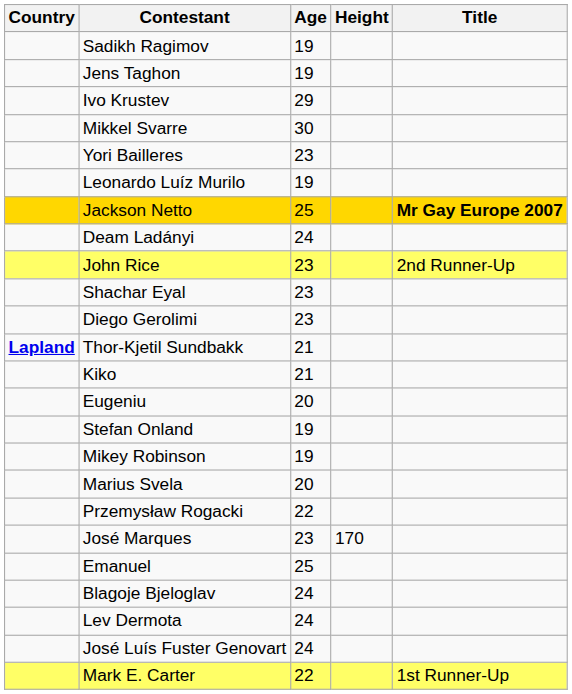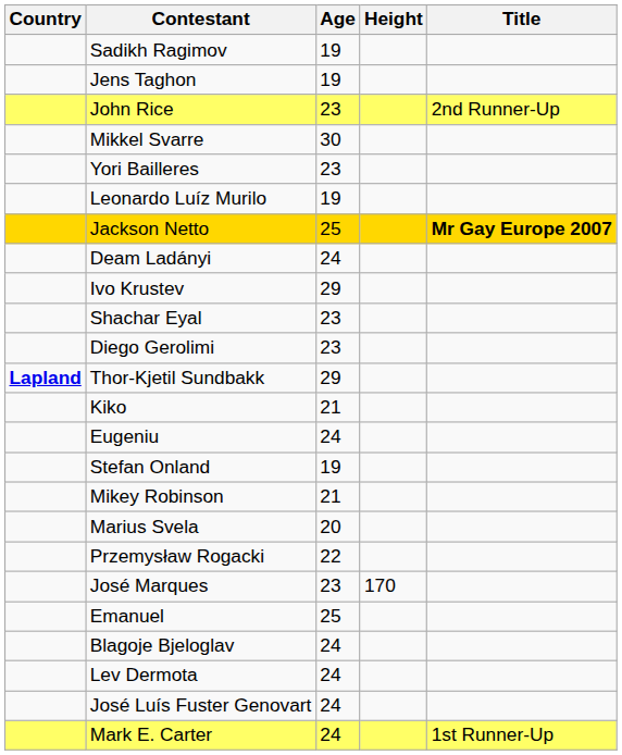rows swapped: Ivo Krustev <-> John Rice
Thor-Kjetil Sundbakk | Age: 21 -> 29
Eugeniu | Age: 20 -> 24
Mikey Robinson | Age: 19 -> 21
Mark E. Carter | Age: 22 -> 24
